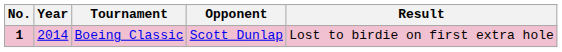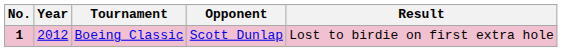Boeing Classic | Year: 2014 -> 2012
